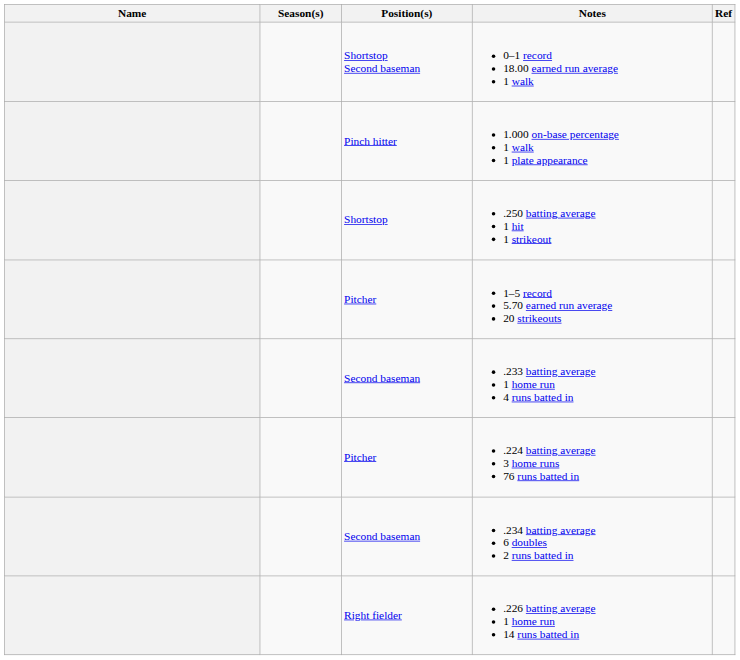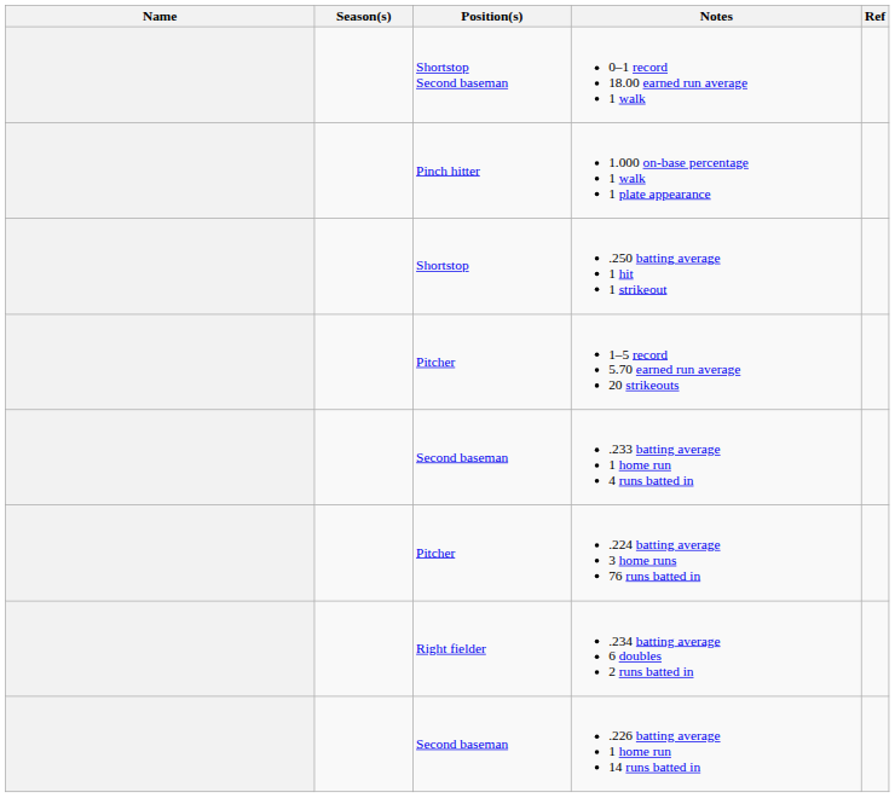.234 batting average 6 doubles 2 runs batted in | Position(s): Second baseman -> Right fielder
.226 batting average 1 home run 14 runs batted in | Position(s): Right fielder -> Second baseman
